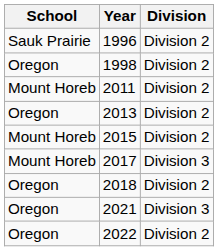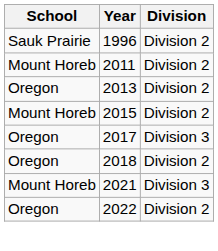- row: Oregon | 1998 | Division 2
2017 | School: Mount Horeb -> Oregon
2021 | School: Oregon -> Mount Horeb
